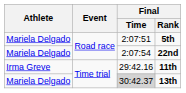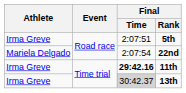5th | Athlete: Mariela Delgado -> Irma Greve
11th | Final / Time: normal -> bold
13th | Athlete: Mariela Delgado -> Irma Greve
